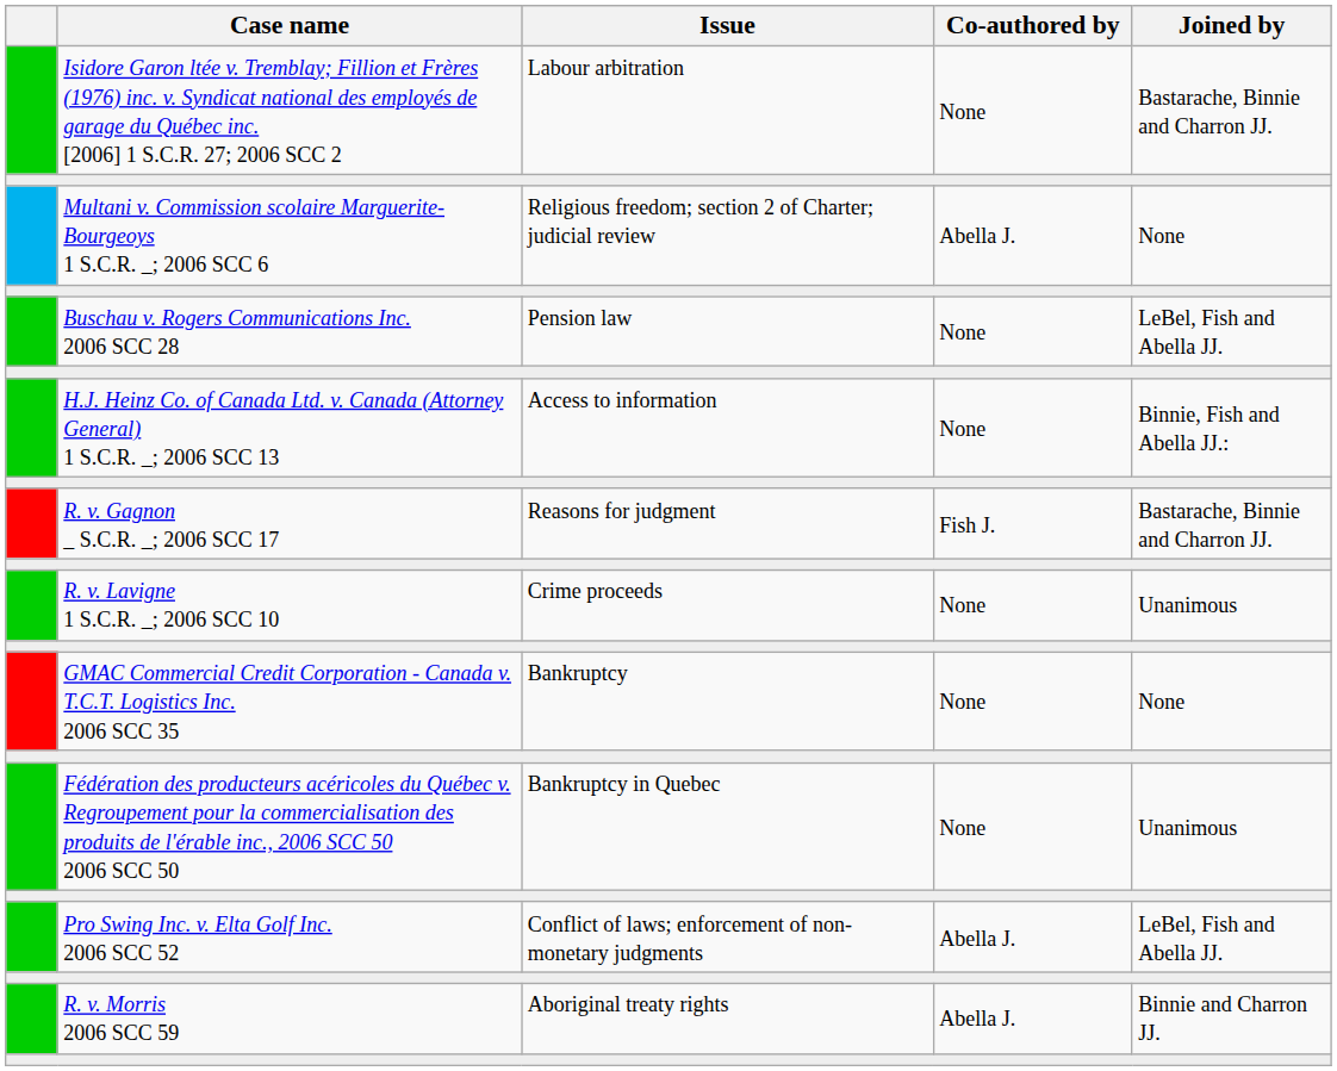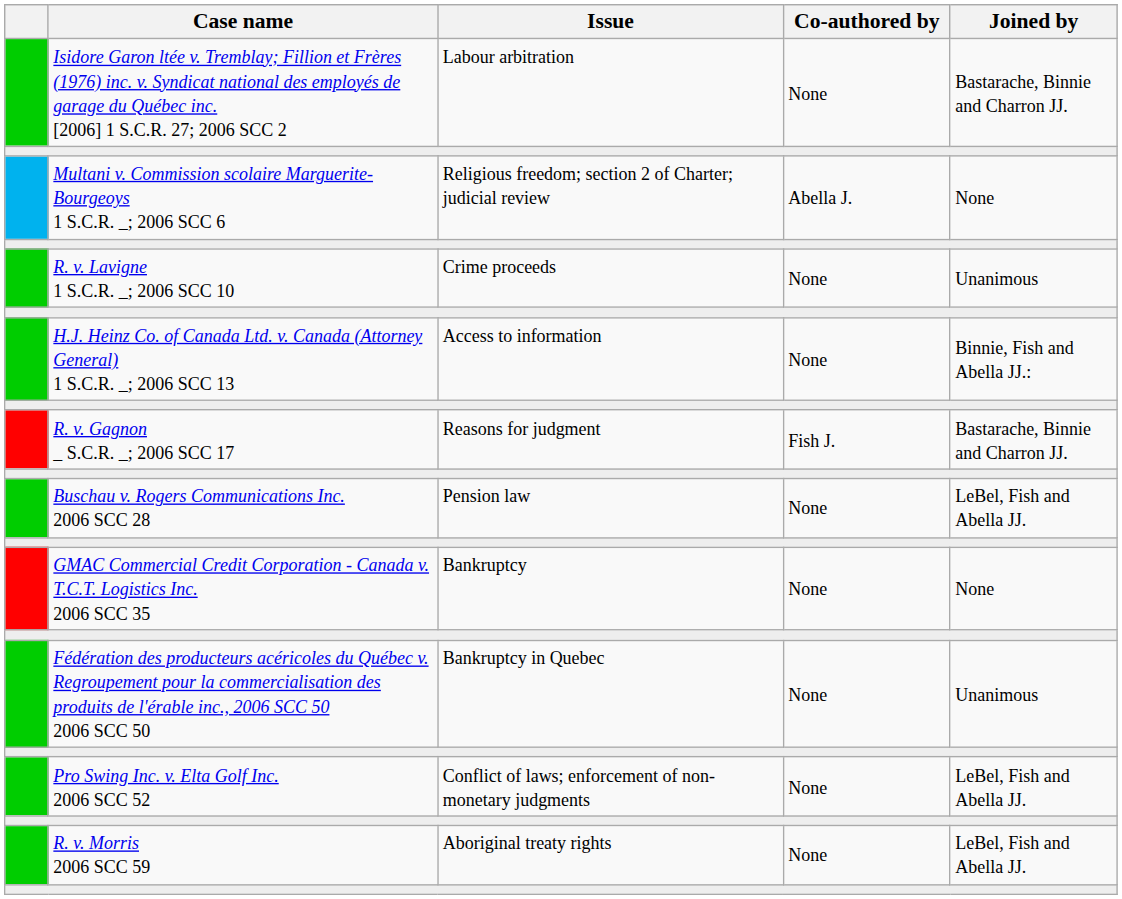rows swapped: R. v. Lavigne 1 S.C.R. _; 2006 SCC 10 <-> Buschau v. Rogers Communications Inc. 2006 SCC 28
Pro Swing Inc. v. Elta Golf Inc. 2006 SCC 52 | Co-authored by: Abella J. -> None
R. v. Morris 2006 SCC 59 | Co-authored by: Abella J. -> None
R. v. Morris 2006 SCC 59 | Joined by: Binnie and Charron JJ. -> LeBel, Fish and Abella JJ.
